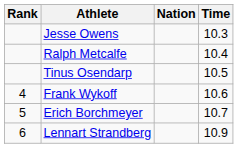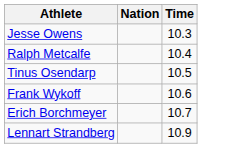- column: Rank | 4 | 5 | 6
